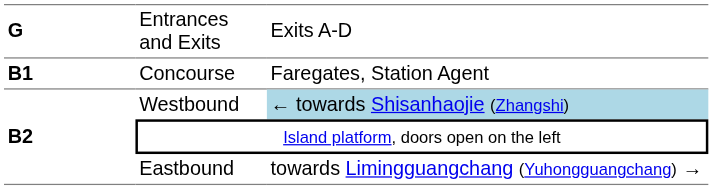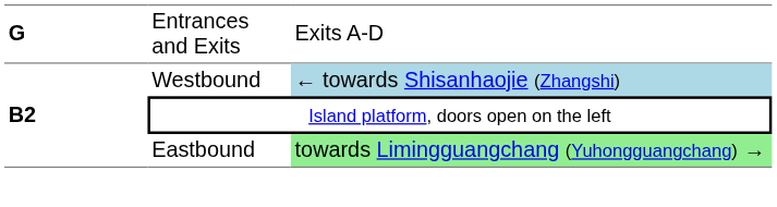- row: B1 | Concourse | Faregates, Station Agent
Eastbound | column 3: no background -> lightgreen background
